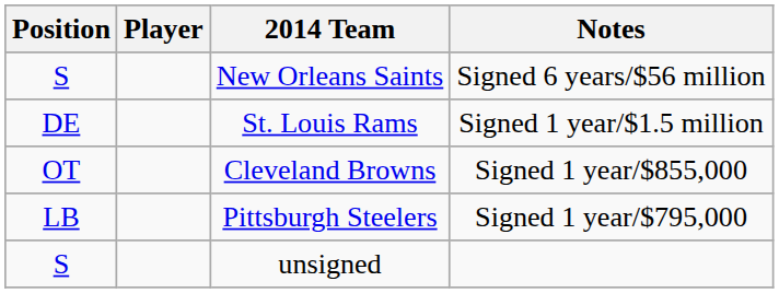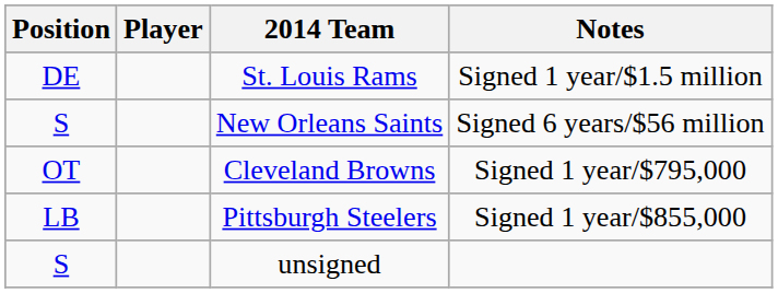rows swapped: New Orleans Saints <-> St. Louis Rams
Cleveland Browns | Notes: Signed 1 year/$855,000 -> Signed 1 year/$795,000
Pittsburgh Steelers | Notes: Signed 1 year/$795,000 -> Signed 1 year/$855,000
